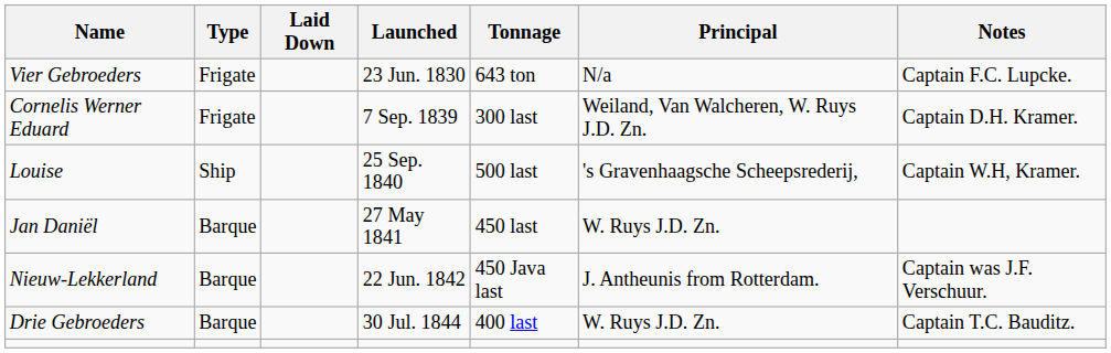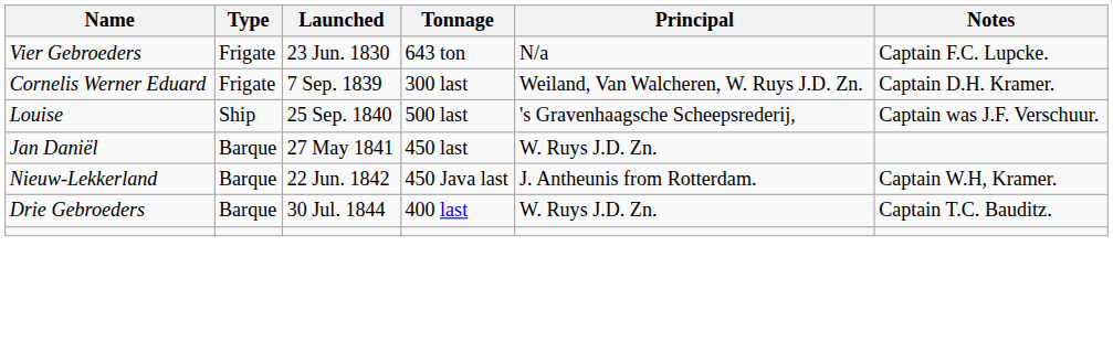- column: Laid Down
Louise | Notes: Captain W.H, Kramer. -> Captain was J.F. Verschuur.
Nieuw-Lekkerland | Notes: Captain was J.F. Verschuur. -> Captain W.H, Kramer.
